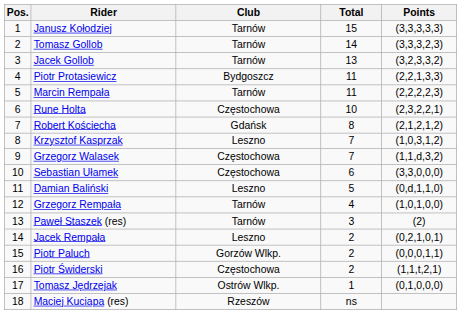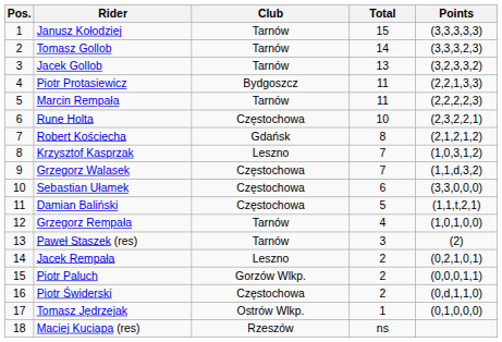Damian Baliński | Club: Leszno -> Częstochowa
Damian Baliński | Points: (0,d,1,1,0) -> (1,1,t,2,1)
Piotr Świderski | Points: (1,1,t,2,1) -> (0,d,1,1,0)
